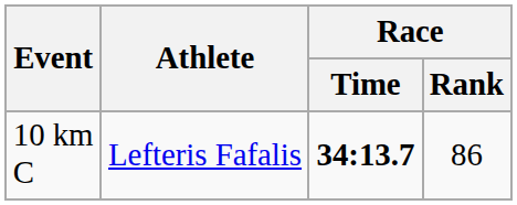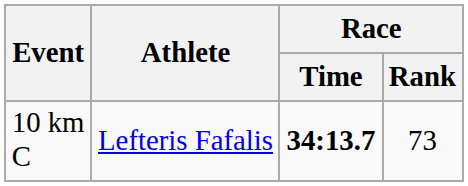10 km C | Race / Rank: 86 -> 73
